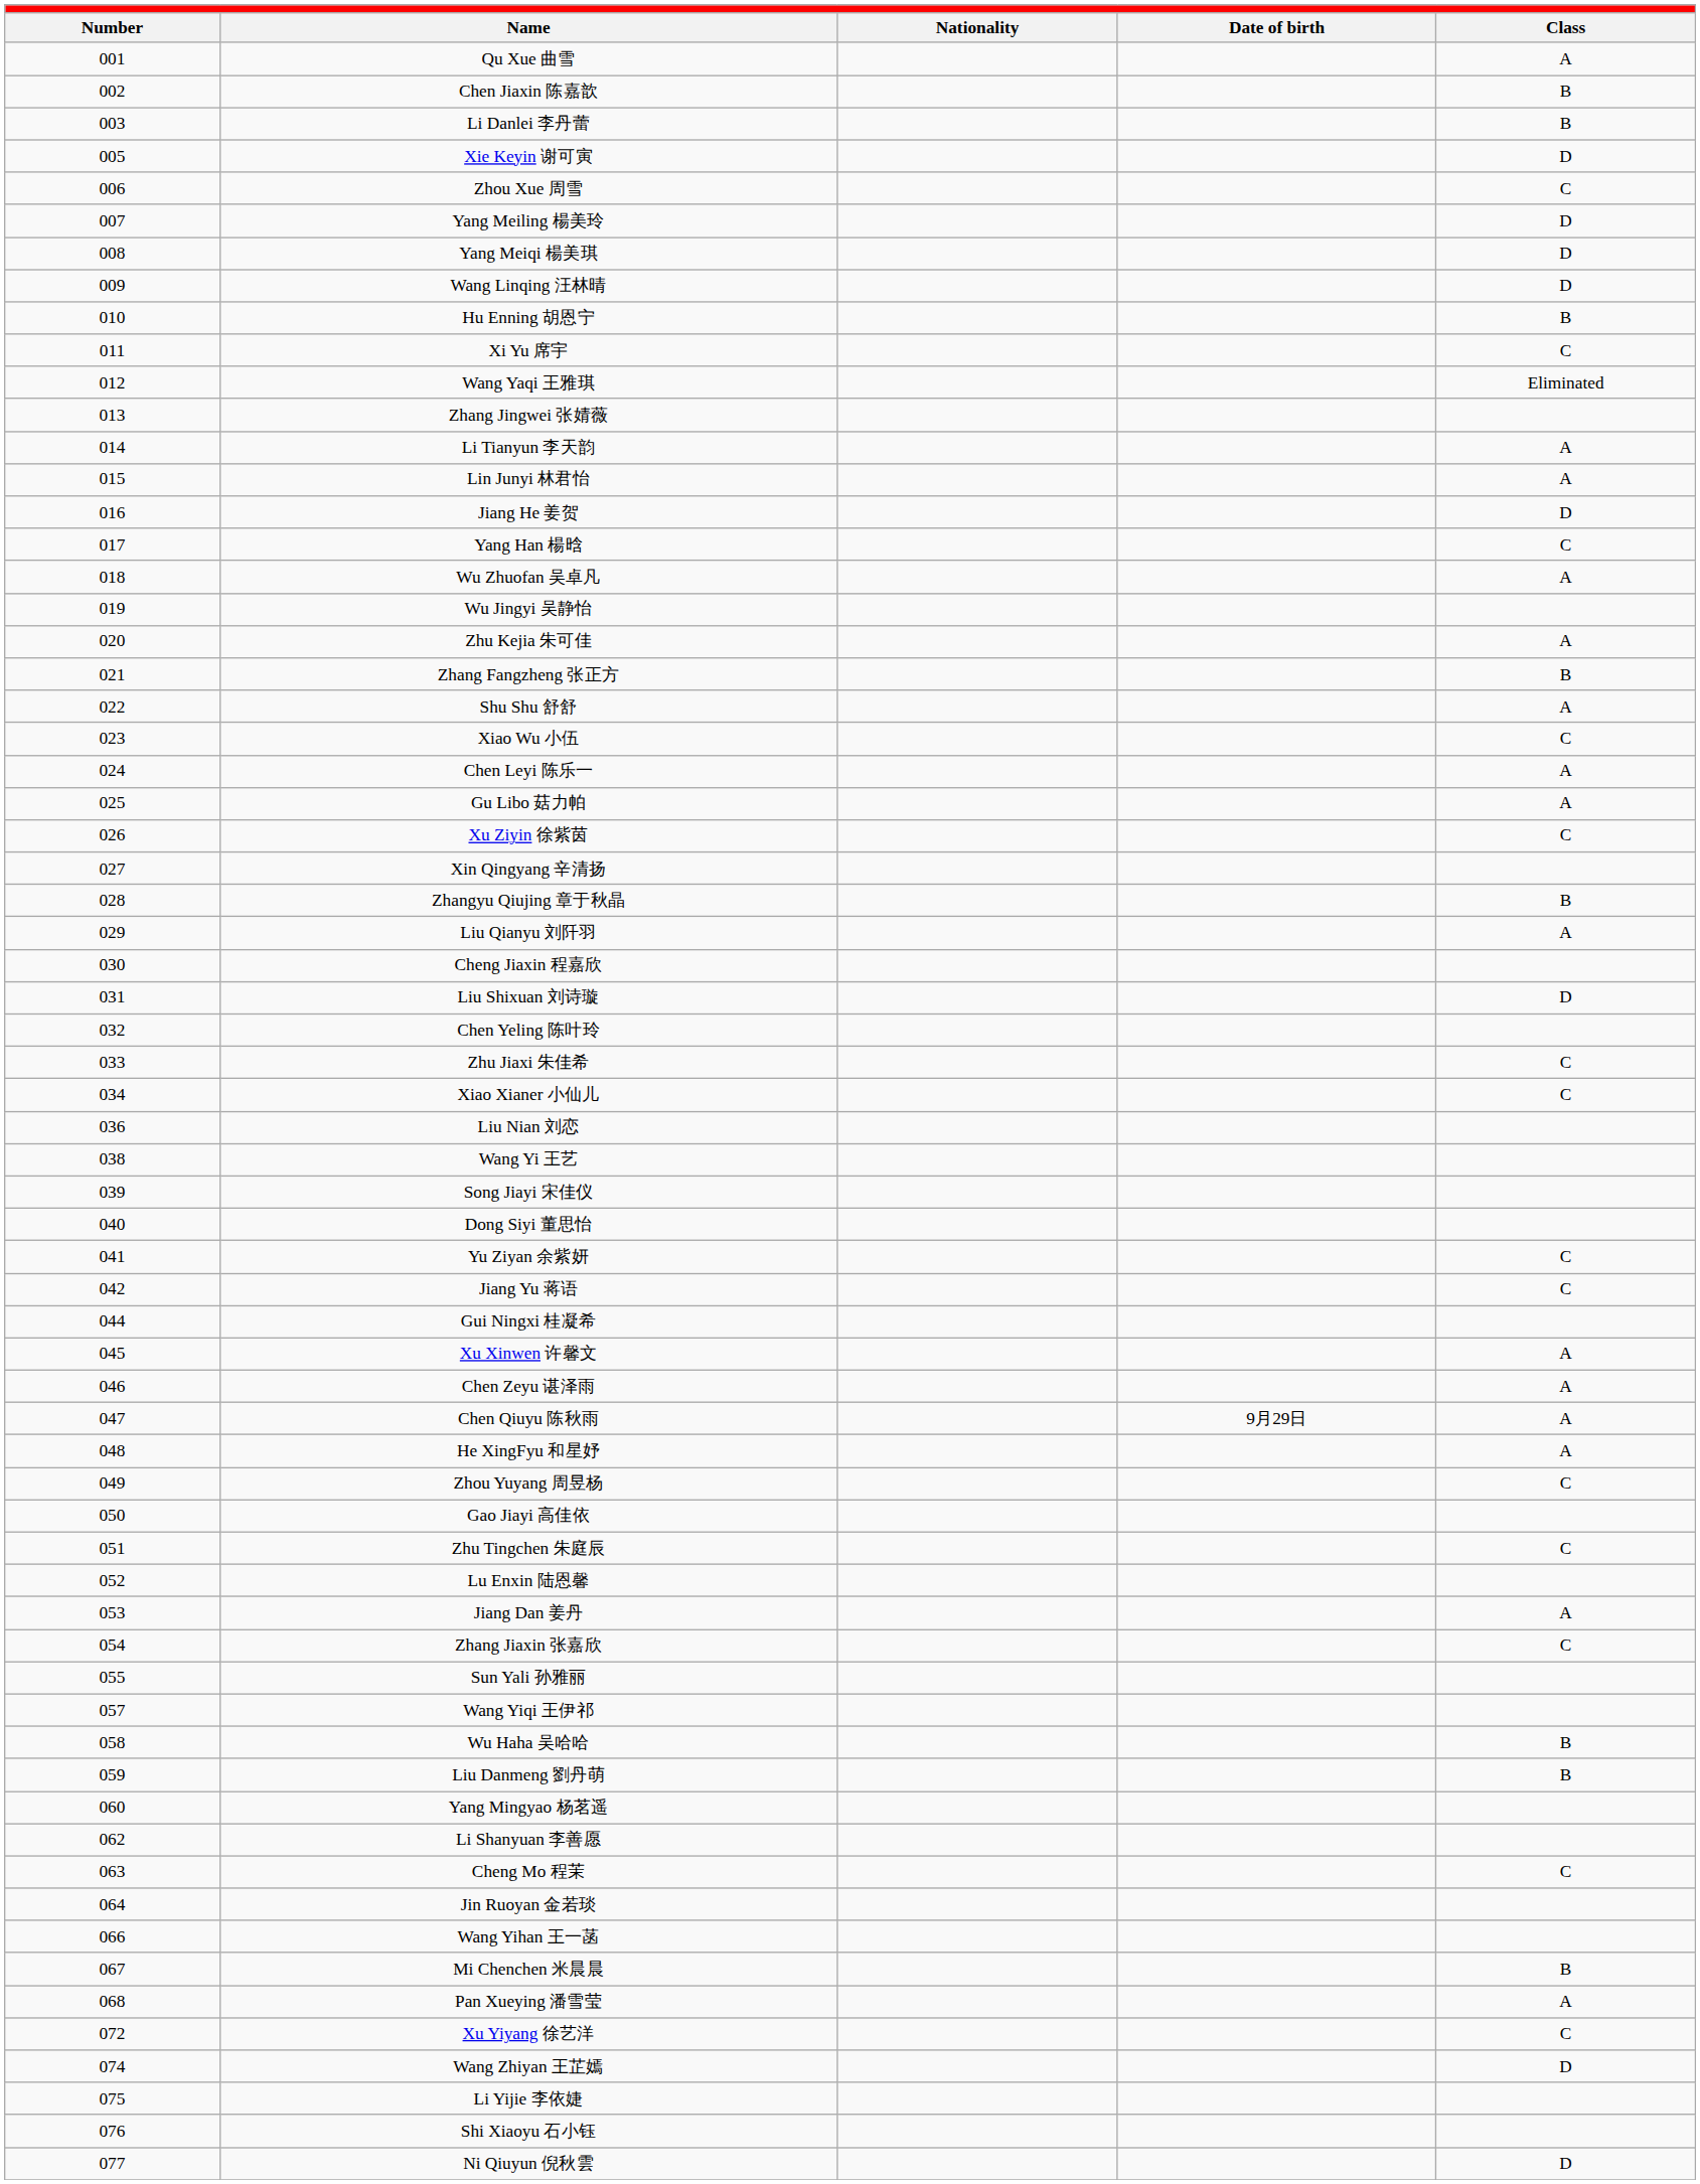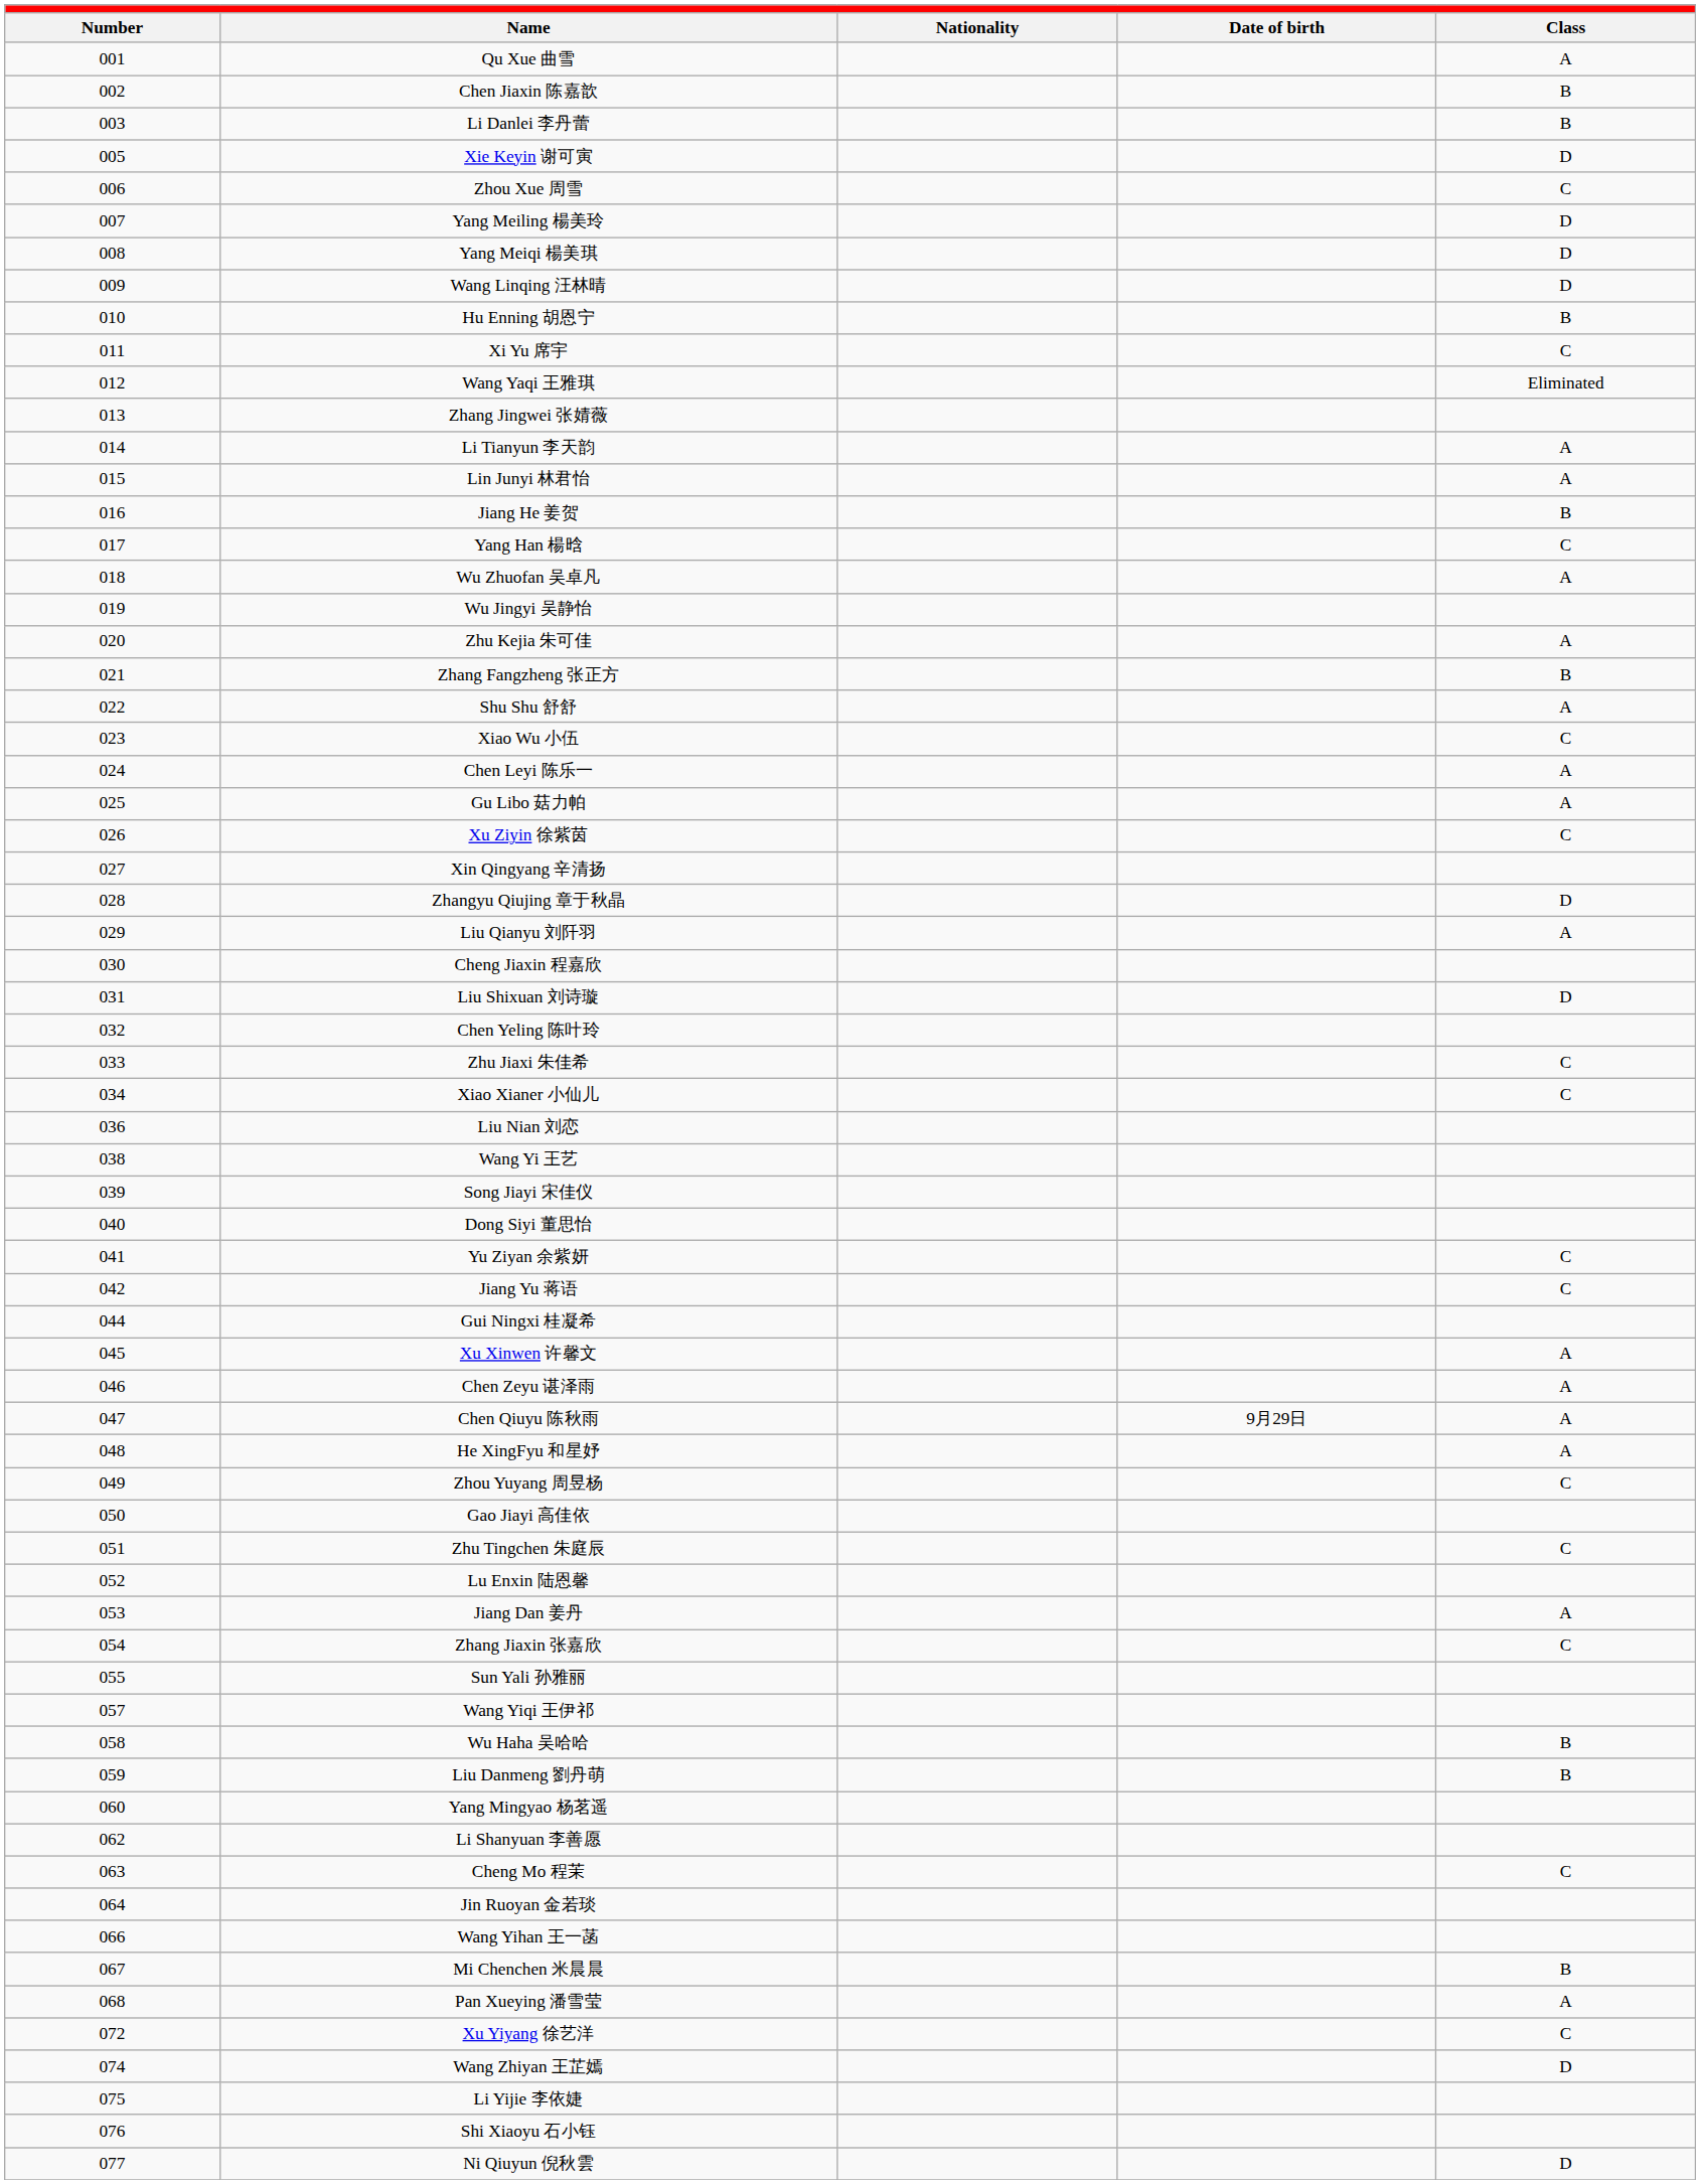Jiang He 姜贺 | Class: D -> B
Zhangyu Qiujing 章于秋晶 | Class: B -> D
